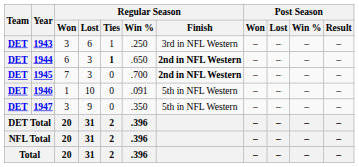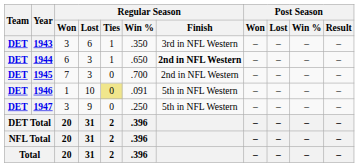1943 | Regular Season / Win %: .250 -> .350
1944 | Regular Season / Ties: bold -> normal
1945 | Regular Season / Finish: bold -> normal
1946 | Regular Season / Ties: no background -> khaki background
1947 | Regular Season / Win %: .350 -> .250
